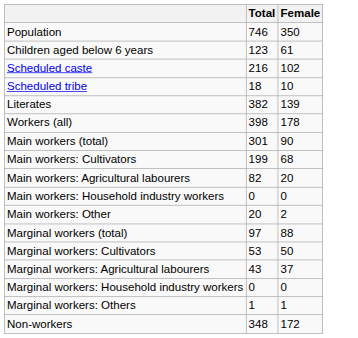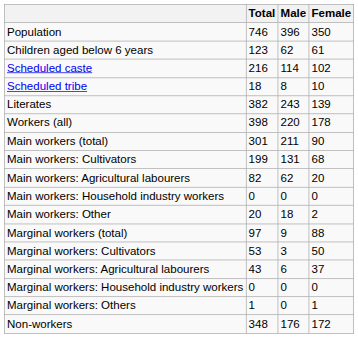+ column: Male | 396 | 62 | 114 | 8 | 243 | 220 | 211 | 131 | 62 | 0 | 18 | 9 | 3 | 6 | 0 | 0 | 176
